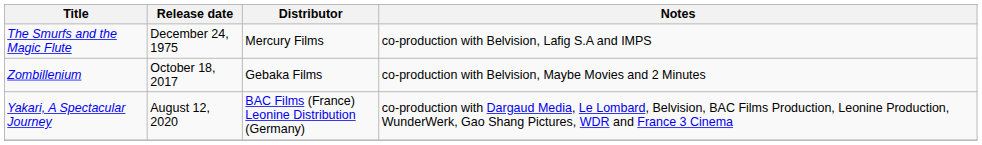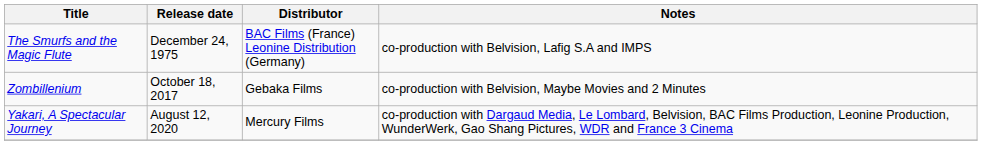The Smurfs and the Magic Flute | Distributor: Mercury Films -> BAC Films (France) Leonine Distribution (Germany)
Yakari, A Spectacular Journey | Distributor: BAC Films (France) Leonine Distribution (Germany) -> Mercury Films
